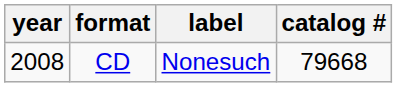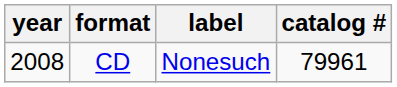CD | catalog #: 79668 -> 79961
